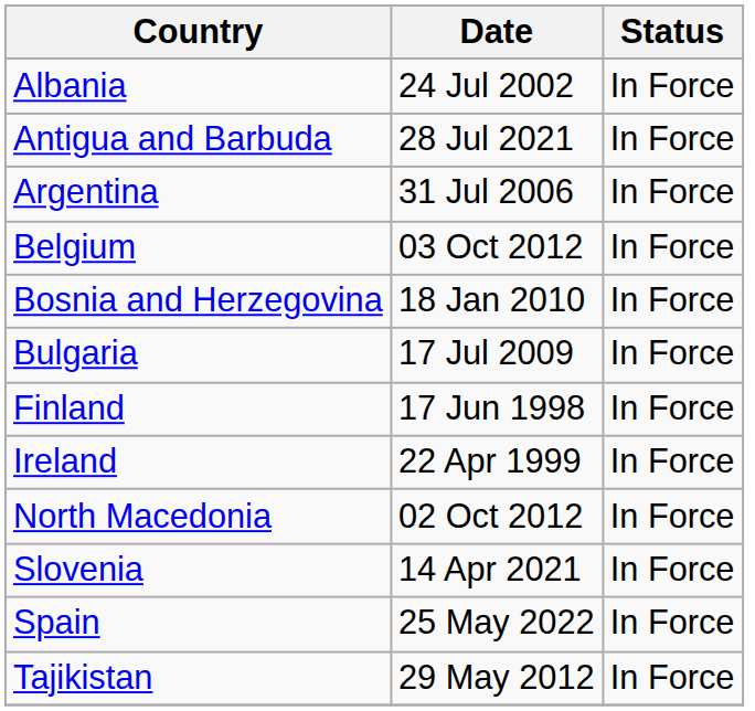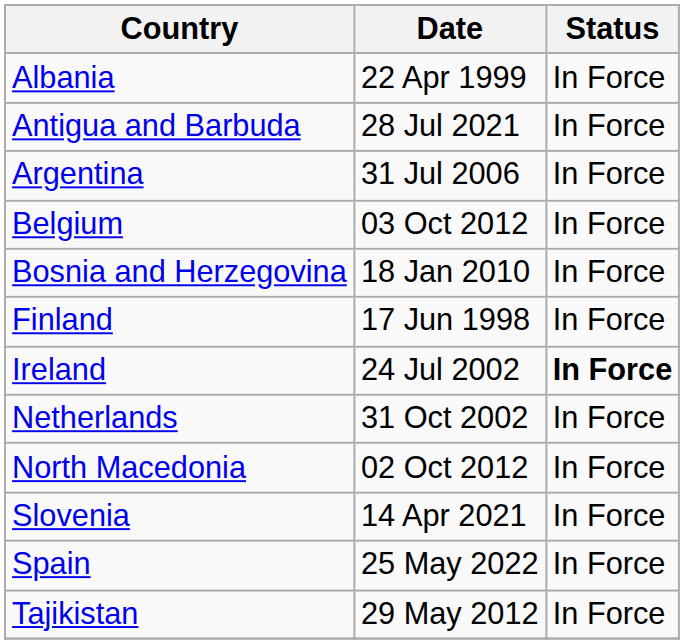Albania | Date: 24 Jul 2002 -> 22 Apr 1999
- row: Bulgaria | 17 Jul 2009 | In Force
Ireland | Date: 22 Apr 1999 -> 24 Jul 2002
Ireland | Status: normal -> bold
+ row: Netherlands | 31 Oct 2002 | In Force
